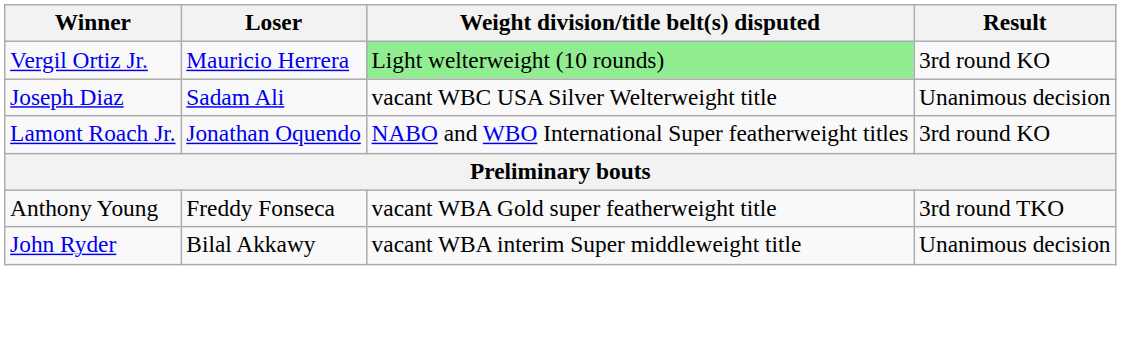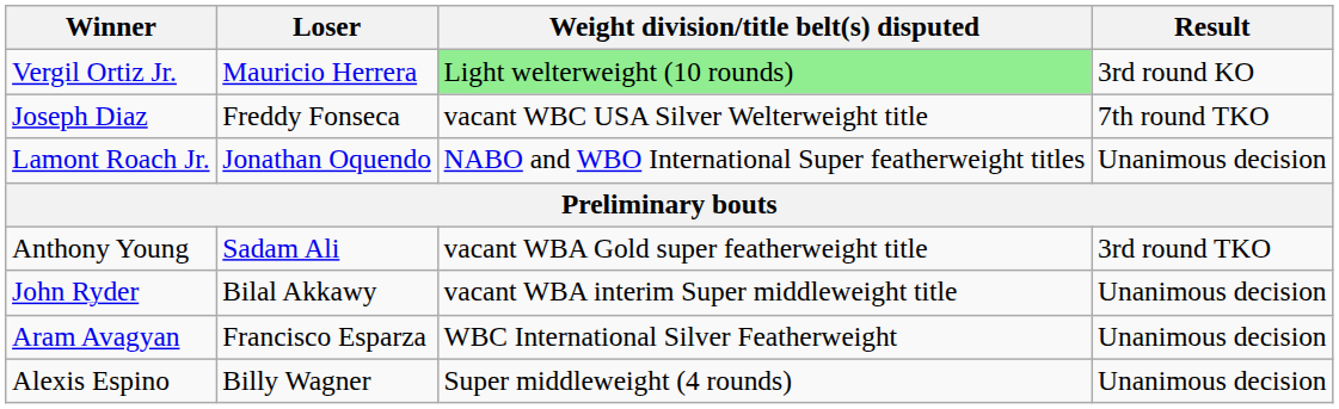Joseph Diaz | Loser: Sadam Ali -> Freddy Fonseca
Joseph Diaz | Result: Unanimous decision -> 7th round TKO
Lamont Roach Jr. | Result: 3rd round KO -> Unanimous decision
Anthony Young | Loser: Freddy Fonseca -> Sadam Ali
+ row: Aram Avagyan | Francisco Esparza | WBC International Silver Featherweight | Unanimous decision
+ row: Alexis Espino | Billy Wagner | Super middleweight (4 rounds) | Unanimous decision
